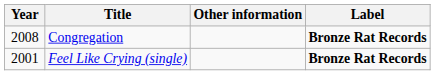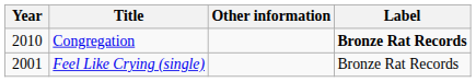Congregation | Year: 2008 -> 2010
Feel Like Crying (single) | Label: bold -> normal
